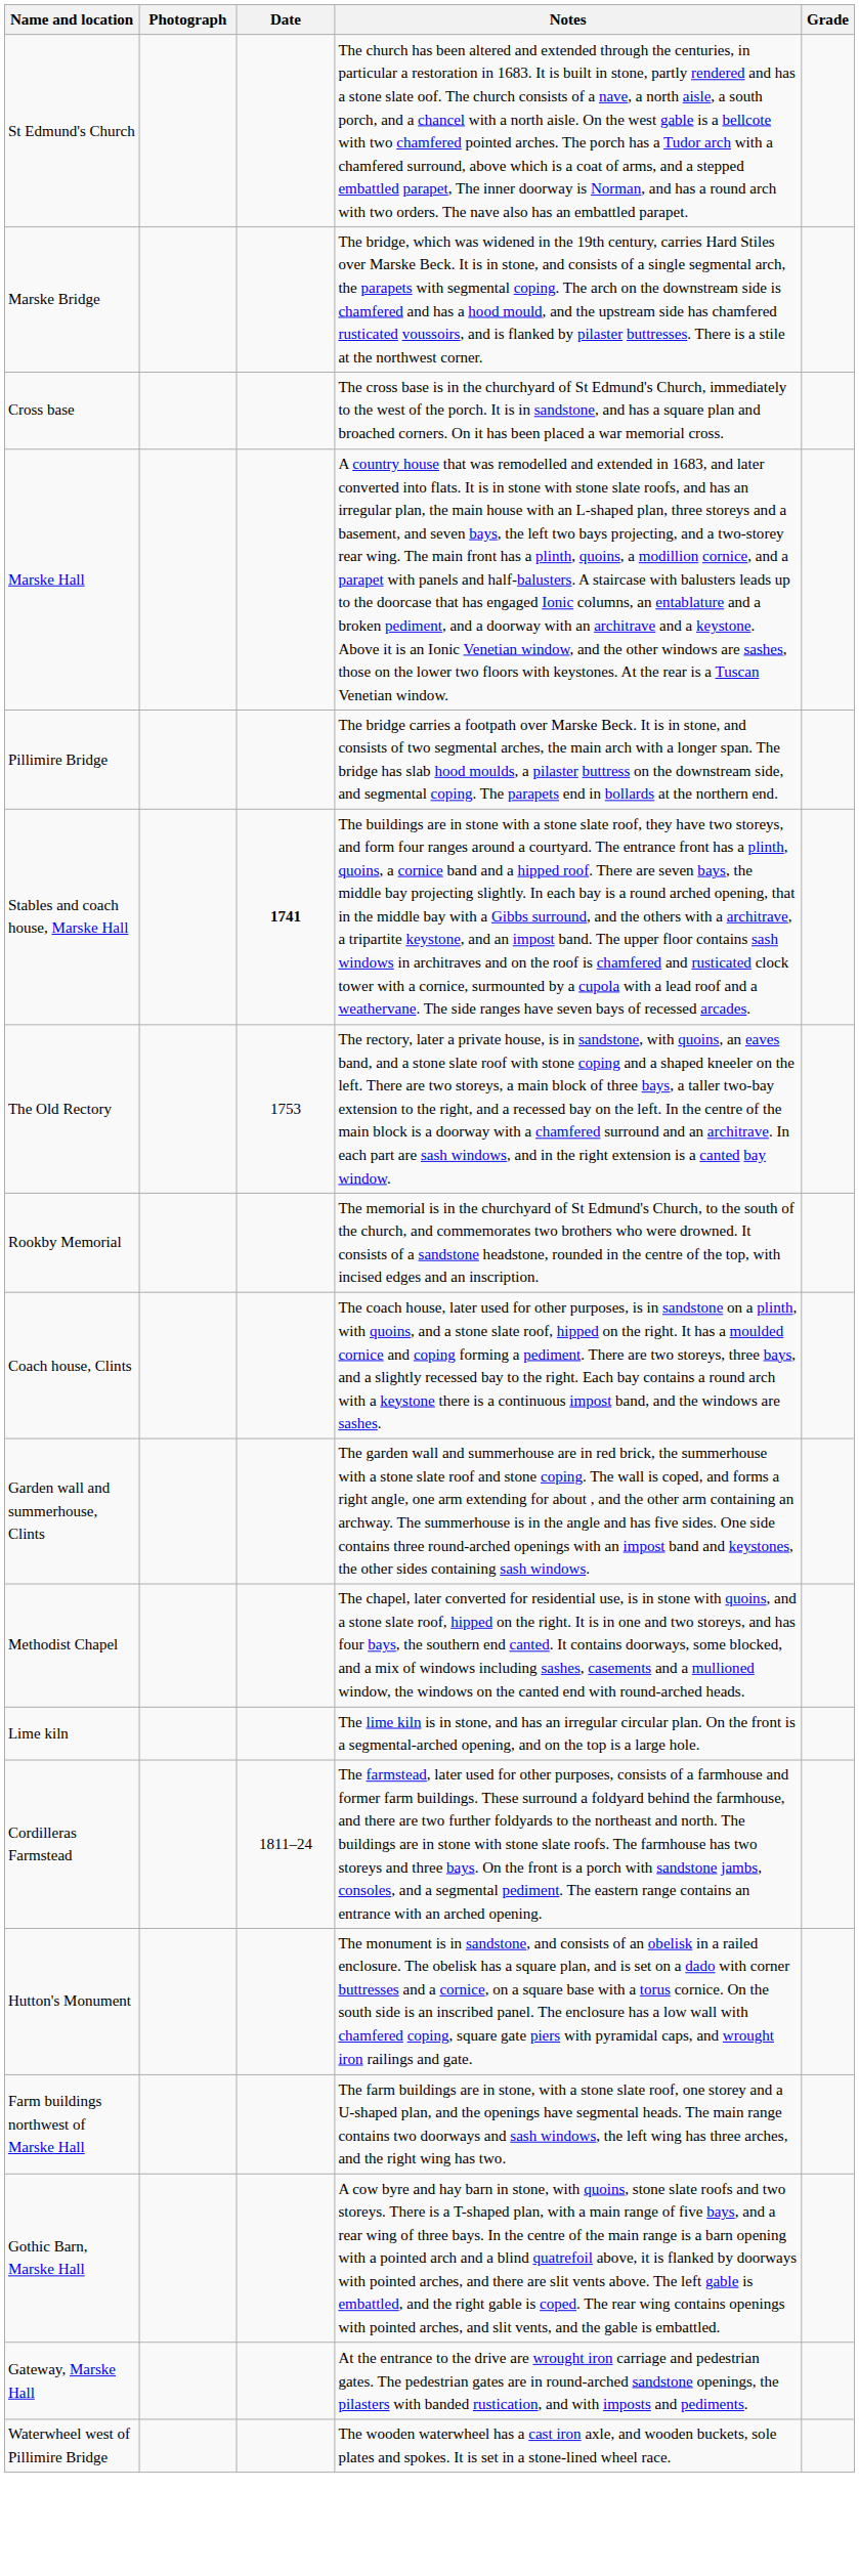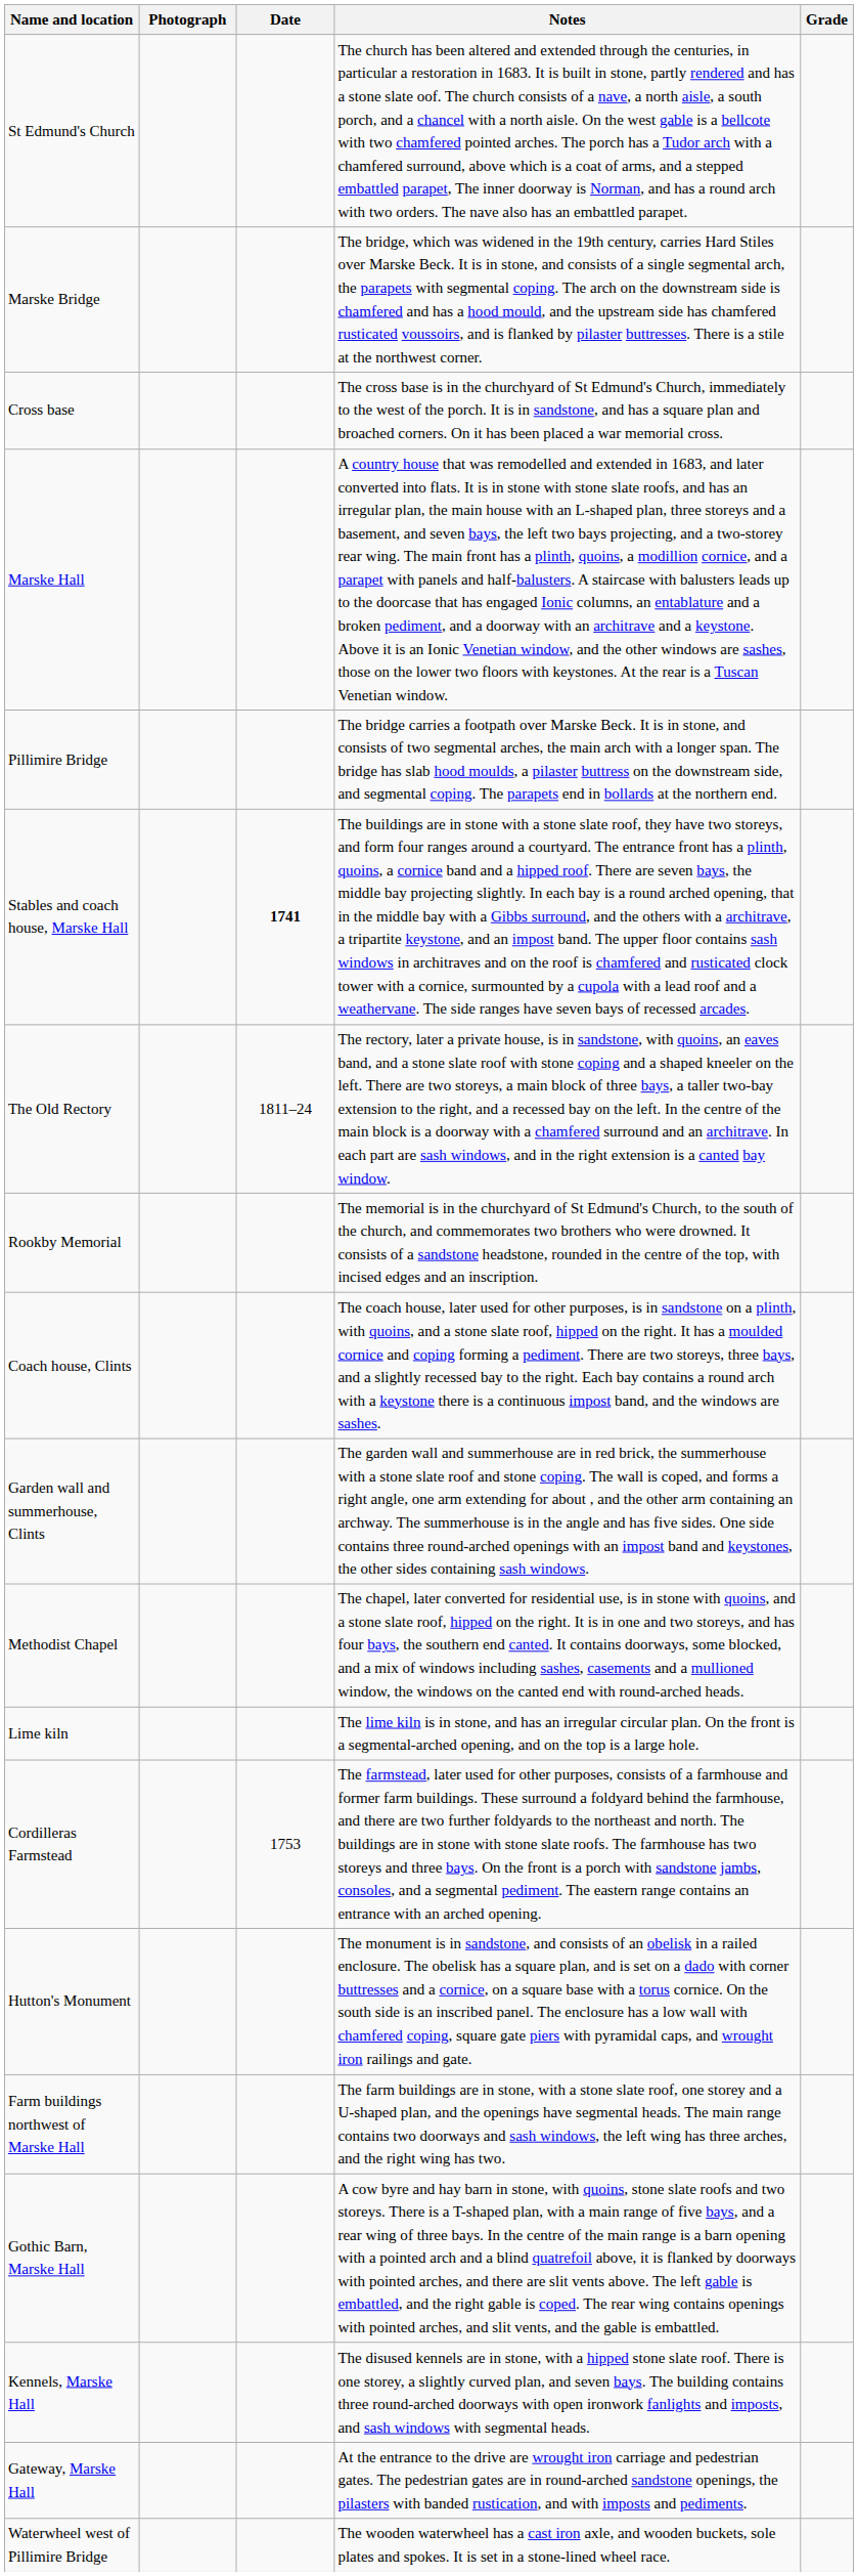The Old Rectory | Date: 1753 -> 1811–24
Cordilleras Farmstead | Date: 1811–24 -> 1753
+ row: Kennels, Marske Hall | The disused kennels are in stone, with a hipped stone slate roof. There is one storey, a slightly curved plan, and seven bays. The building contains three round-arched doorways with open ironwork fanlights and imposts, and sash windows with segmental heads.
